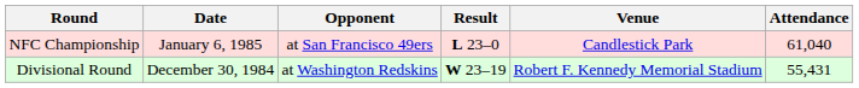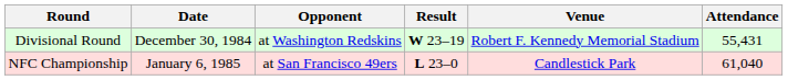rows swapped: Divisional Round <-> NFC Championship
